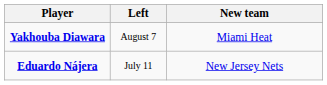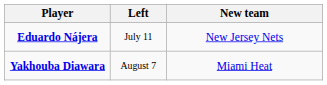rows swapped: Eduardo Nájera <-> Yakhouba Diawara
